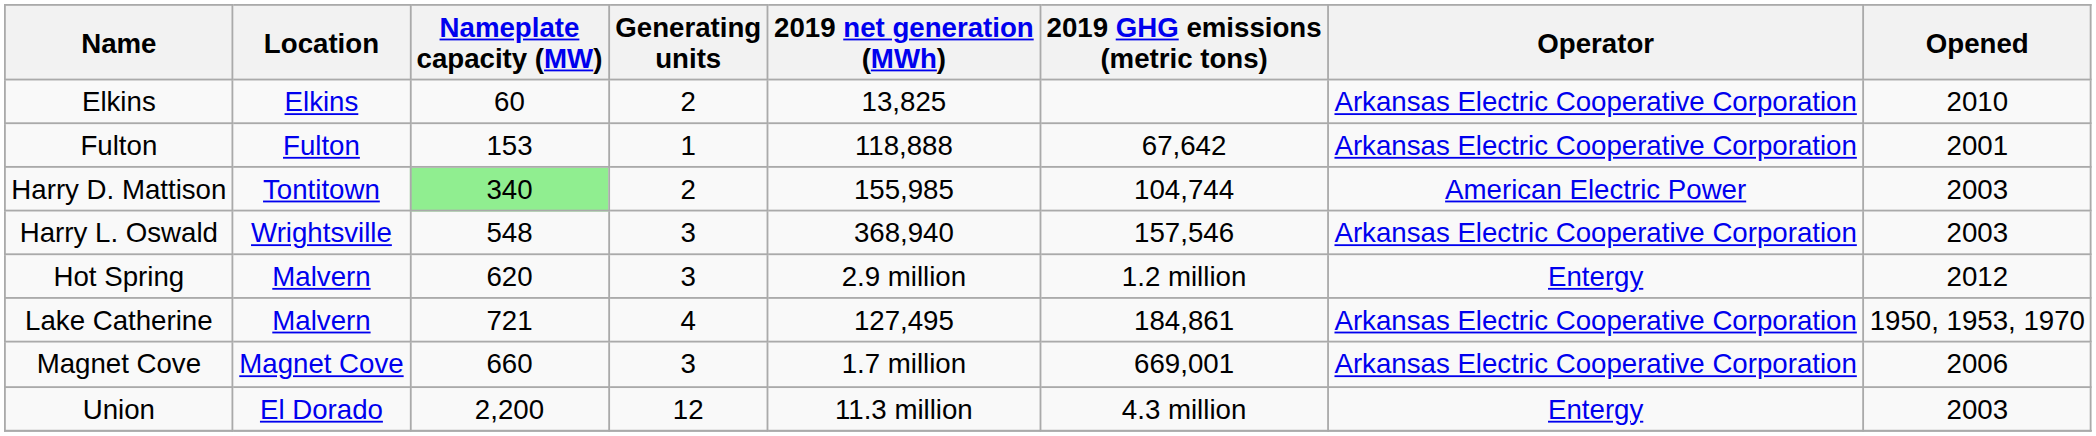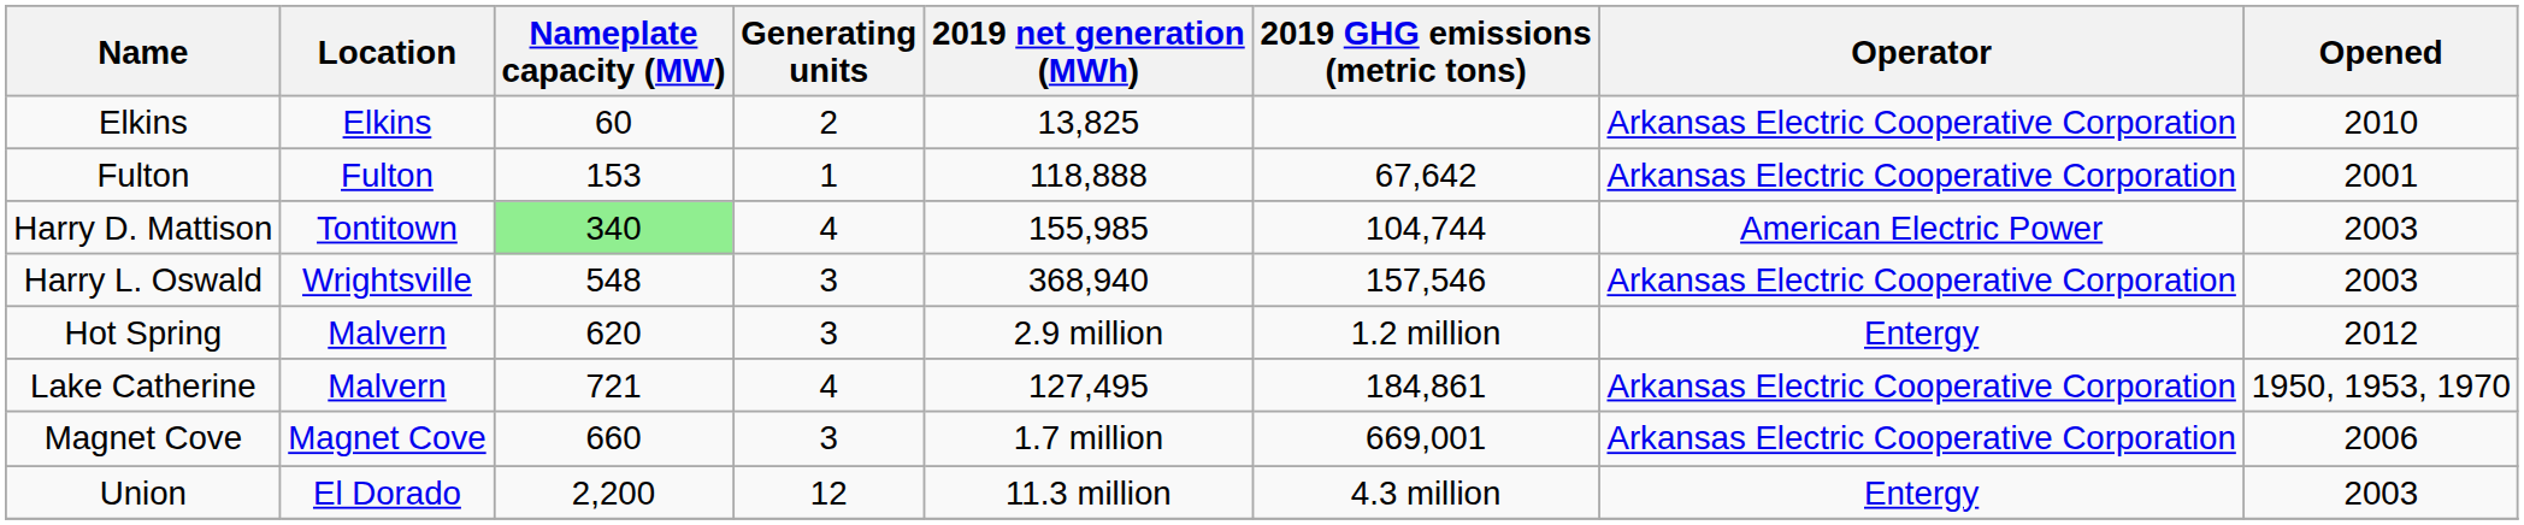Harry D. Mattison | Generating units: 2 -> 4
